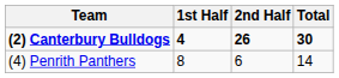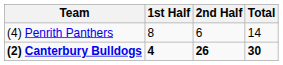rows swapped: (2) Canterbury Bulldogs <-> (4) Penrith Panthers
